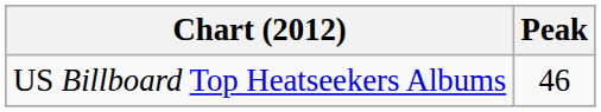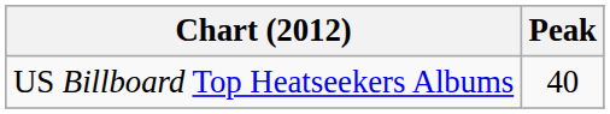US Billboard Top Heatseekers Albums | Peak: 46 -> 40
